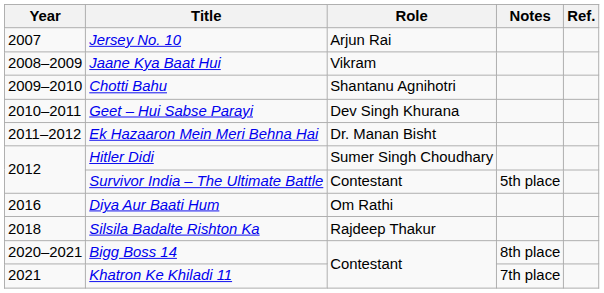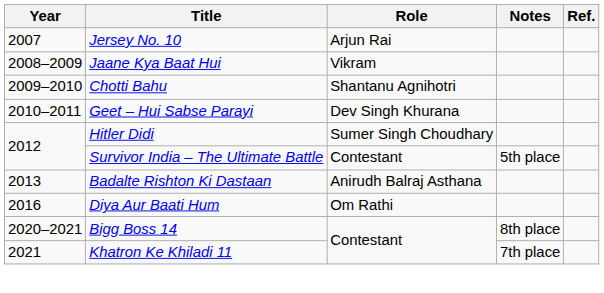- row: 2011–2012 | Ek Hazaaron Mein Meri Behna Hai | Dr. Manan Bisht
+ row: 2013 | Badalte Rishton Ki Dastaan | Anirudh Balraj Asthana
- row: 2018 | Silsila Badalte Rishton Ka | Rajdeep Thakur
